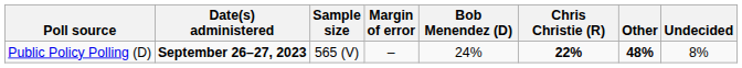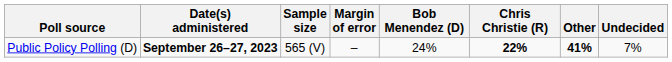Public Policy Polling (D) | Other: 48% -> 41%
Public Policy Polling (D) | Undecided: 8% -> 7%
